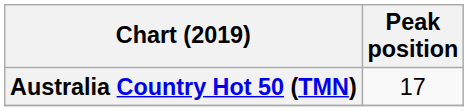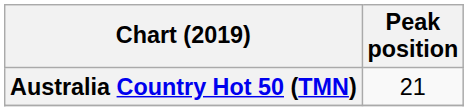Australia Country Hot 50 (TMN) | Peak position: 17 -> 21
